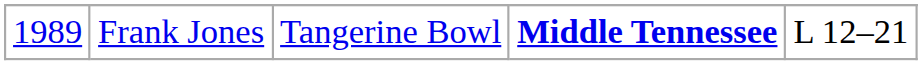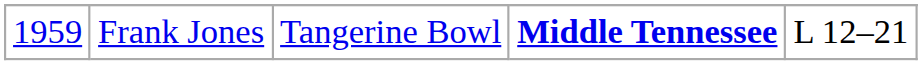Frank Jones | column 1: 1989 -> 1959
